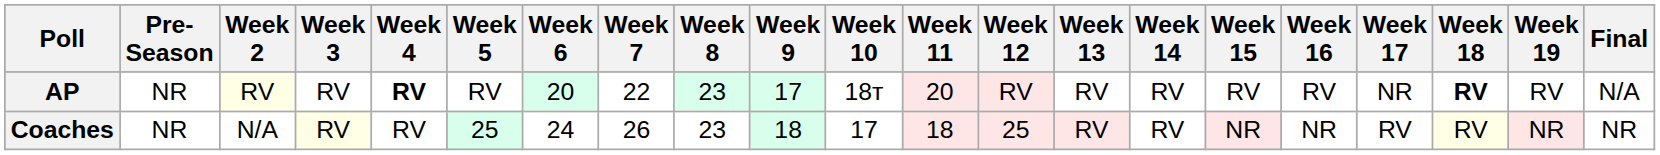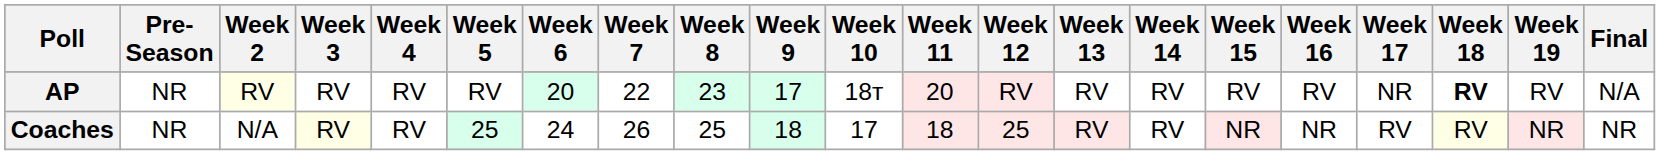AP | Week 4: bold -> normal
Coaches | Week 8: 23 -> 25
